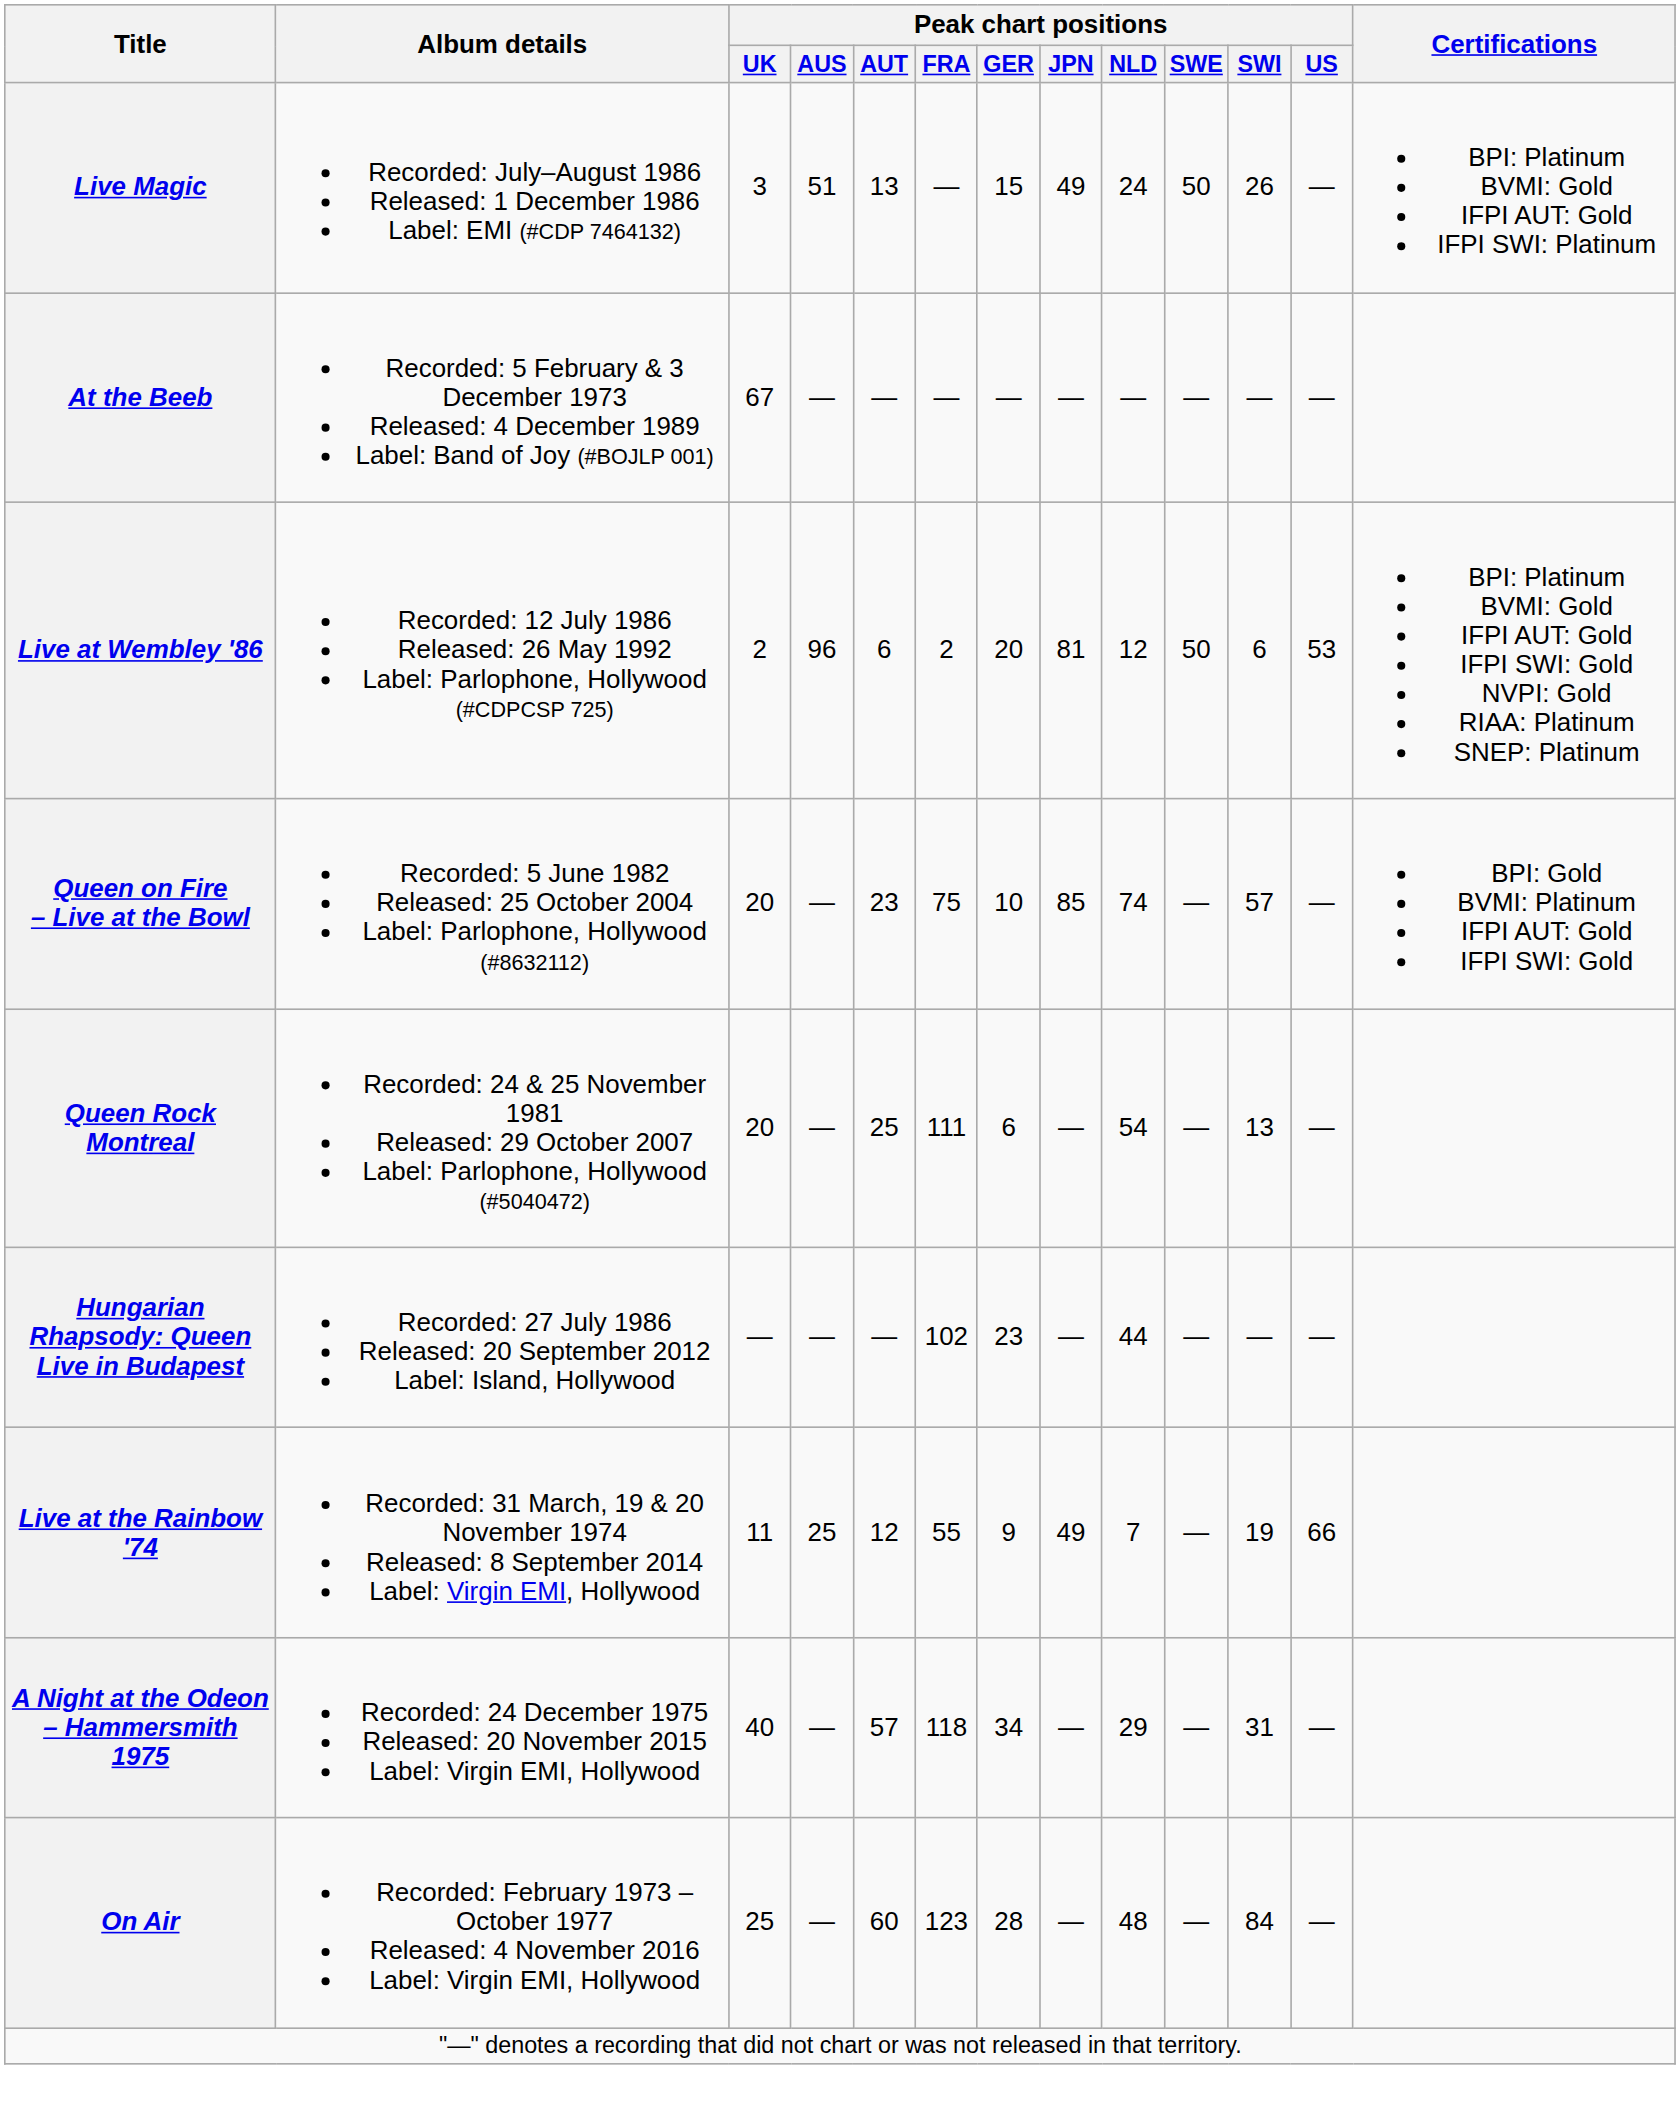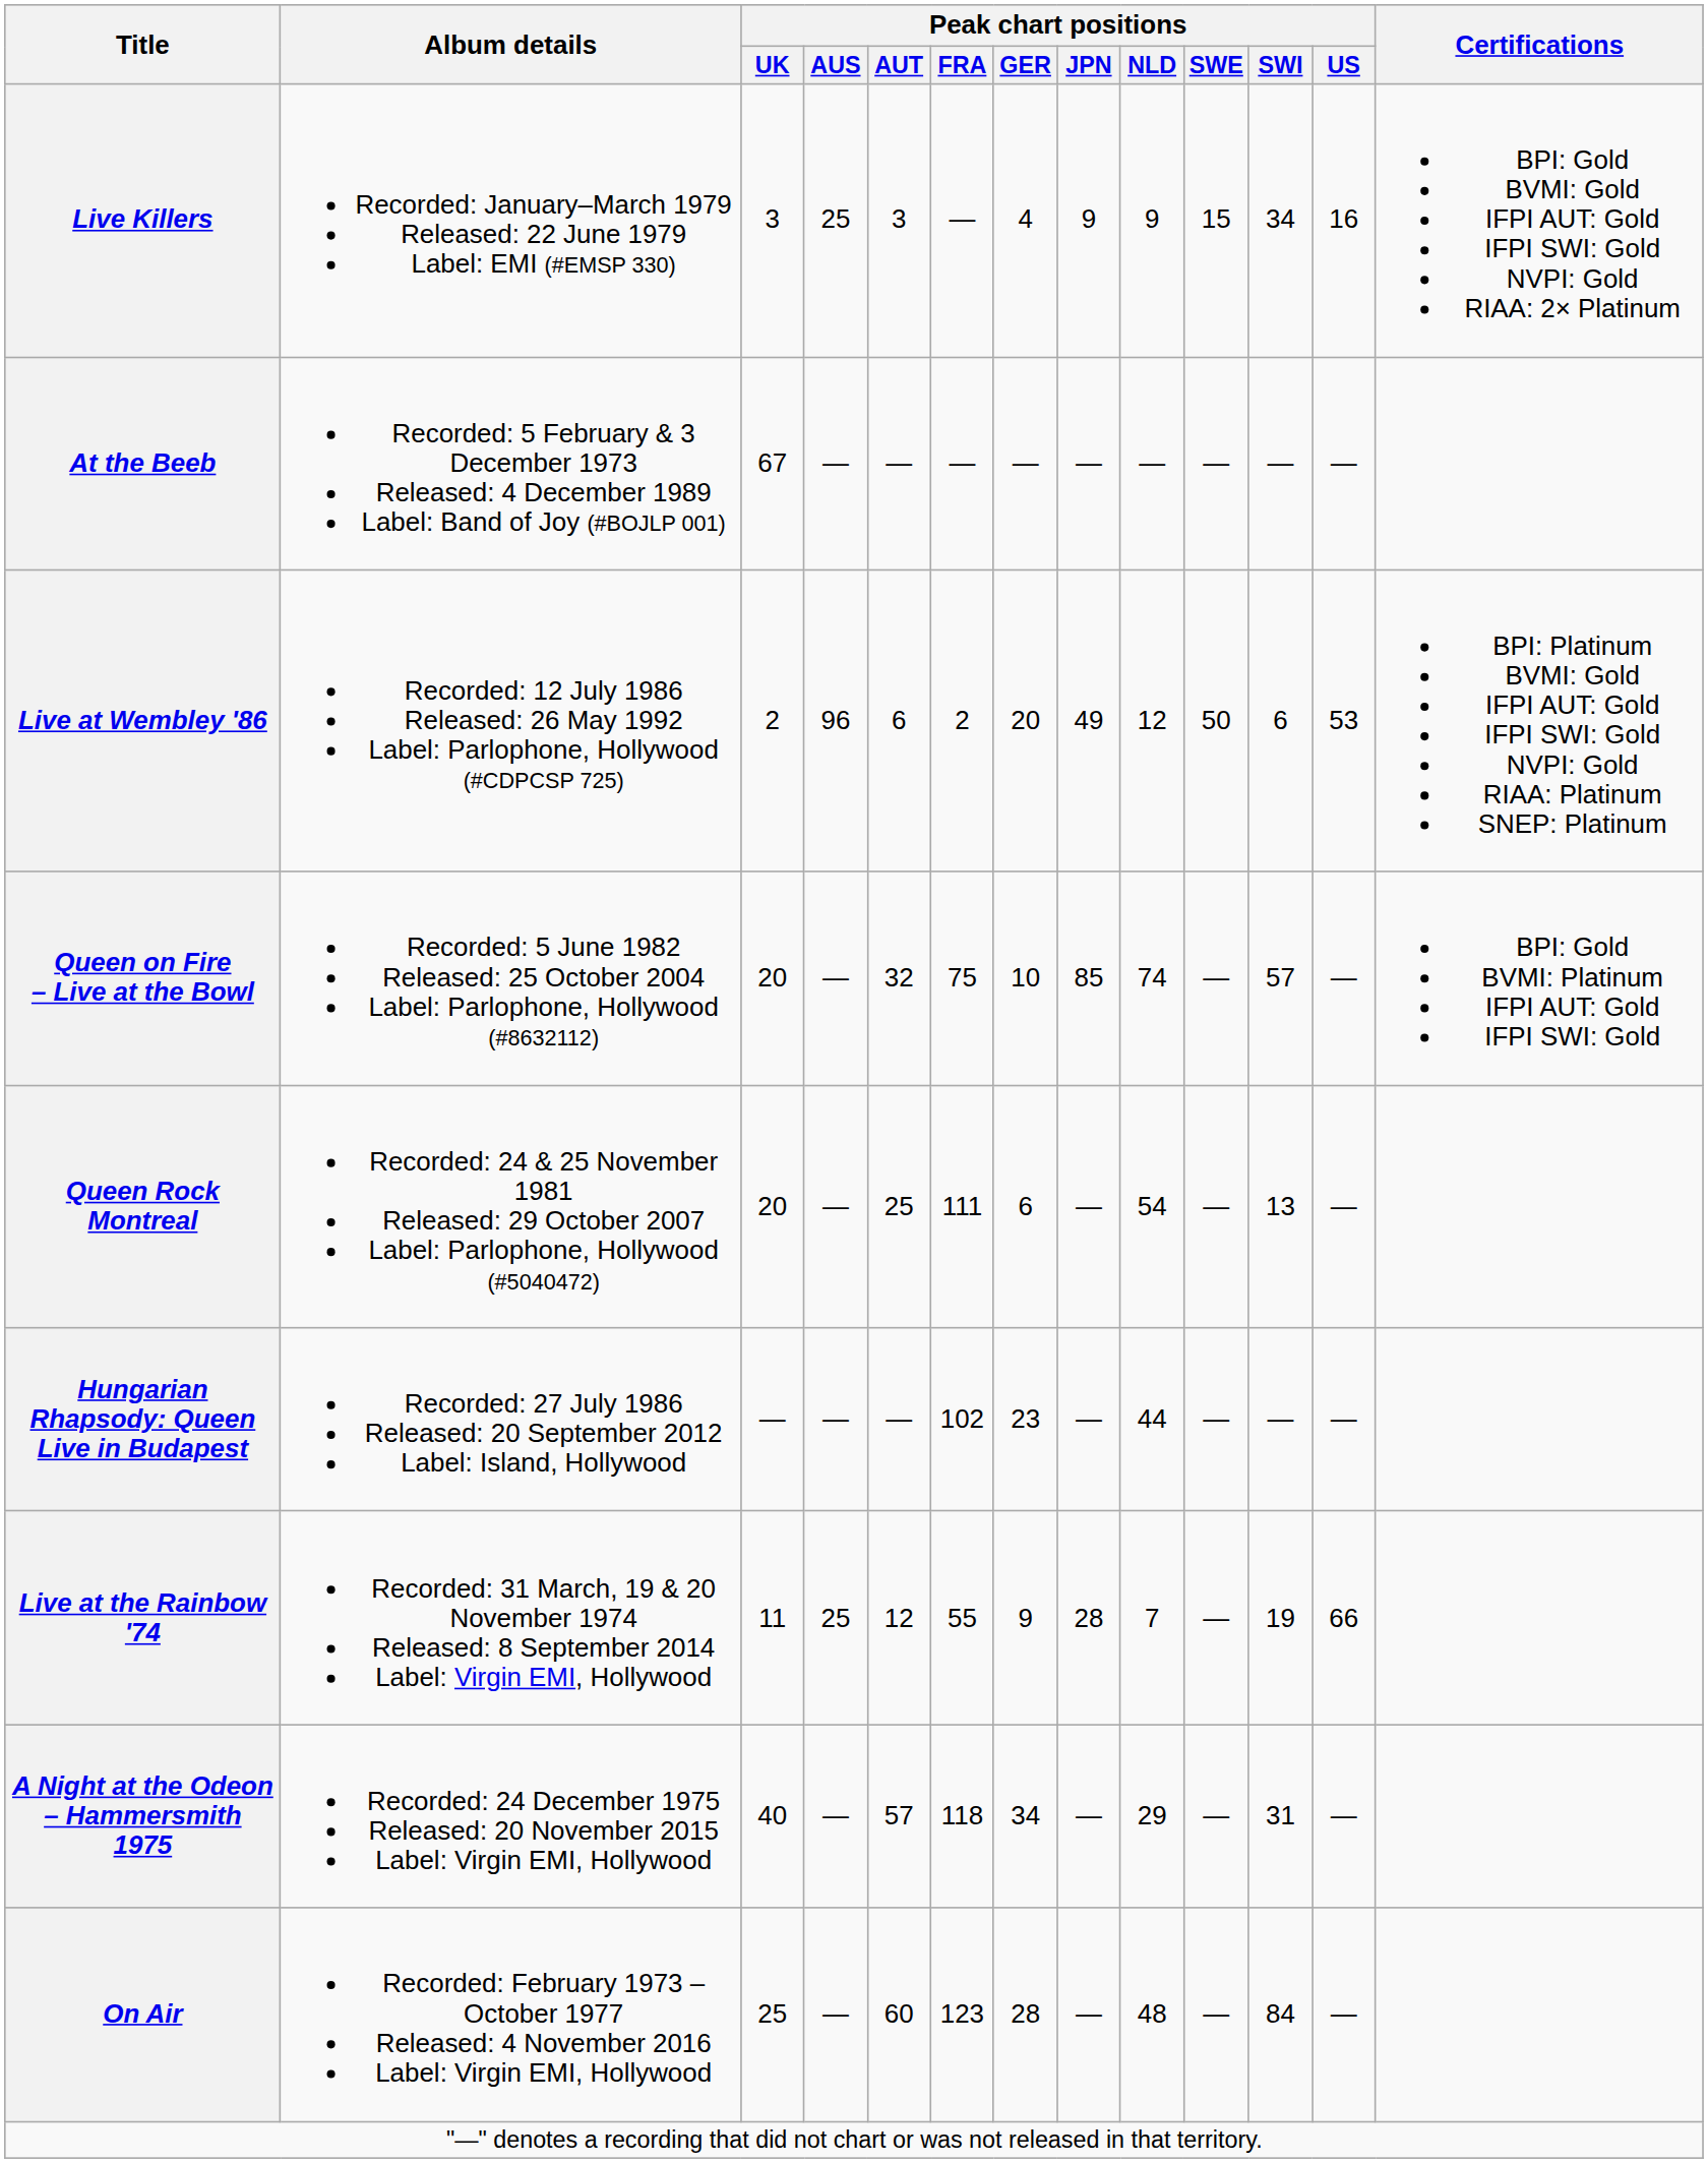+ row: Live Killers | Recorded: January–March 1979 Released: 22 June 1979 Label: EMI (#EMSP 330) | 3 | 25 | 3 | — | 4 | 9 | 9 | 15 | 34 | 16 | BPI: Gold BVMI: Gold IFPI AUT: Gold IFPI SWI: Gold NVPI: Gold RIAA: 2× Platinum
- row: Live Magic | Recorded: July–August 1986 Released: 1 December 1986 Label: EMI (#CDP 7464132) | 3 | 51 | 13 | — | 15 | 49 | 24 | 50 | 26 | — | BPI: Platinum BVMI: Gold IFPI AUT: Gold IFPI SWI: Platinum
Live at Wembley '86 | Peak chart positions / JPN: 81 -> 49
Queen on Fire – Live at the Bowl | Peak chart positions / AUT: 23 -> 32
Live at the Rainbow '74 | Peak chart positions / JPN: 49 -> 28
